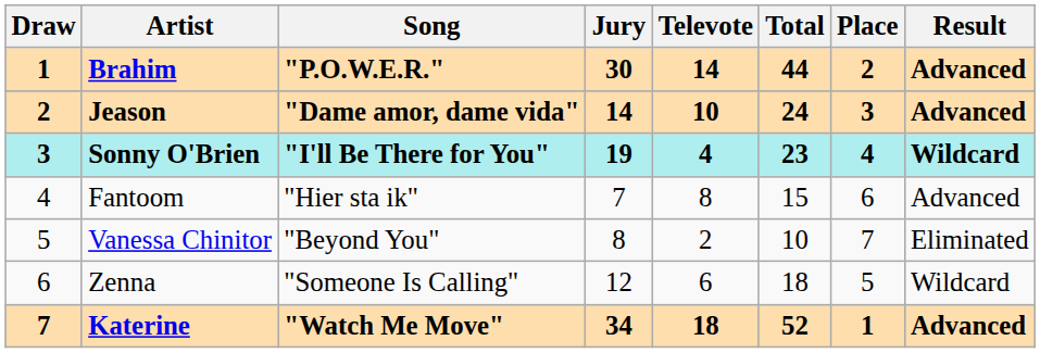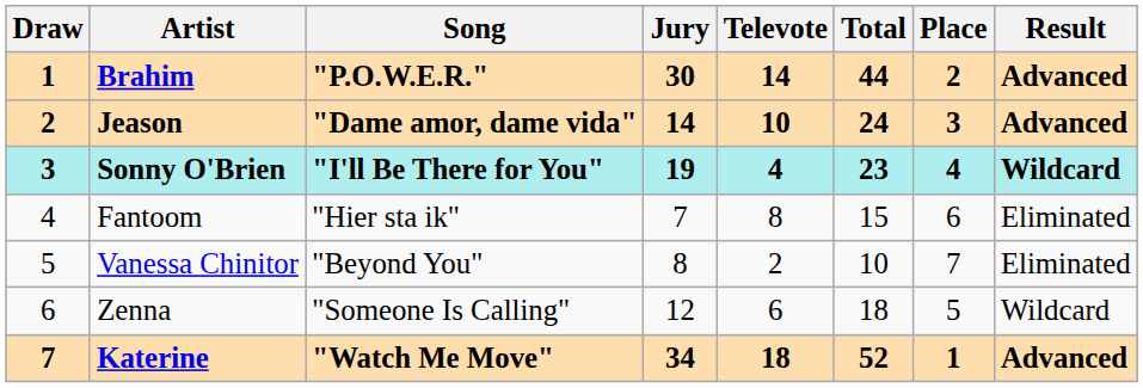Fantoom | Result: Advanced -> Eliminated
